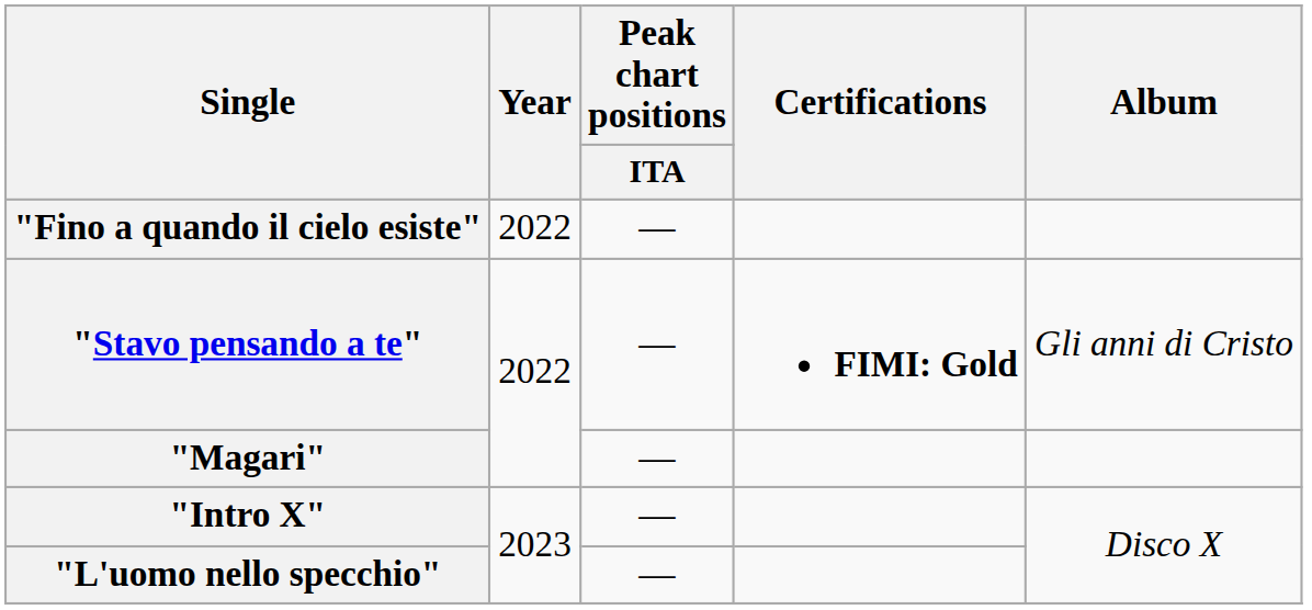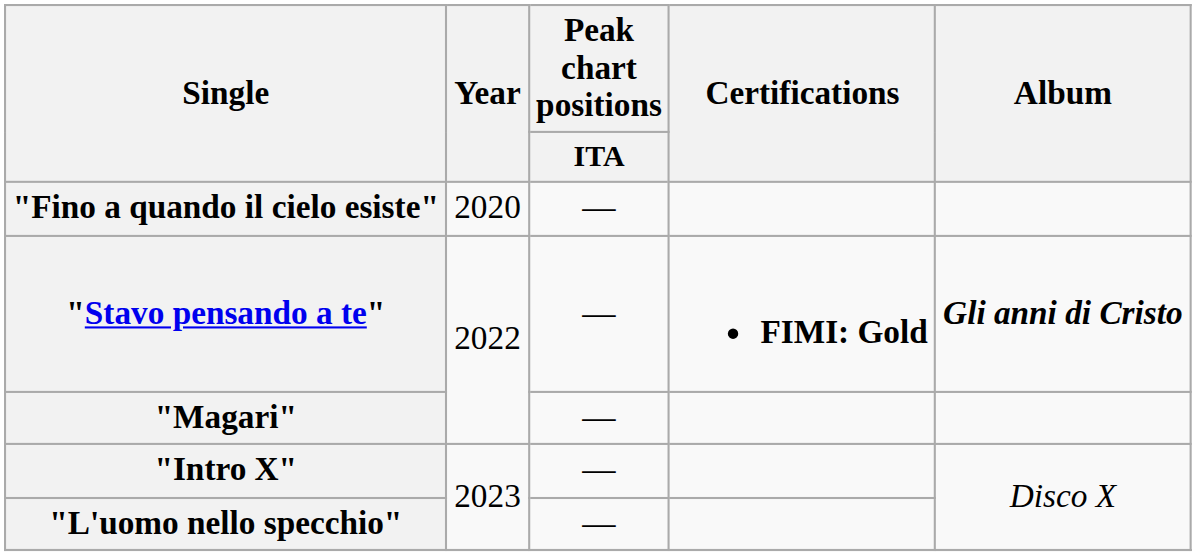"Fino a quando il cielo esiste" | Year: 2022 -> 2020
"Stavo pensando a te" | Album: normal -> bold
